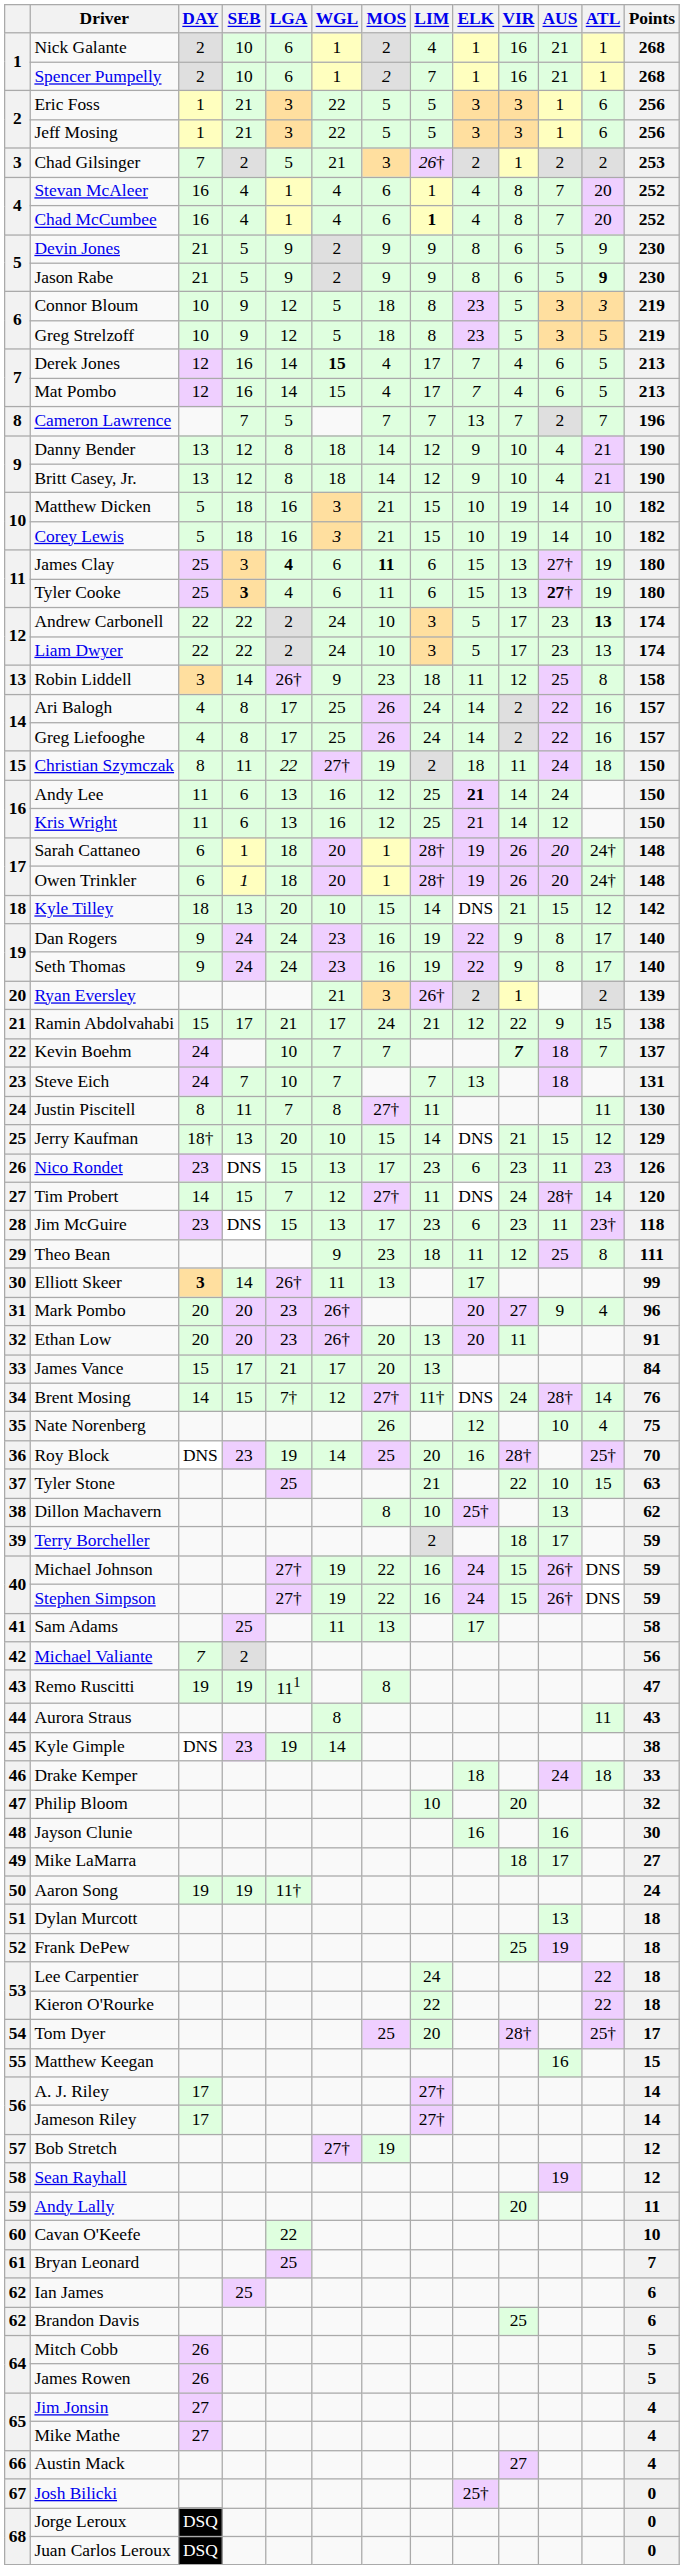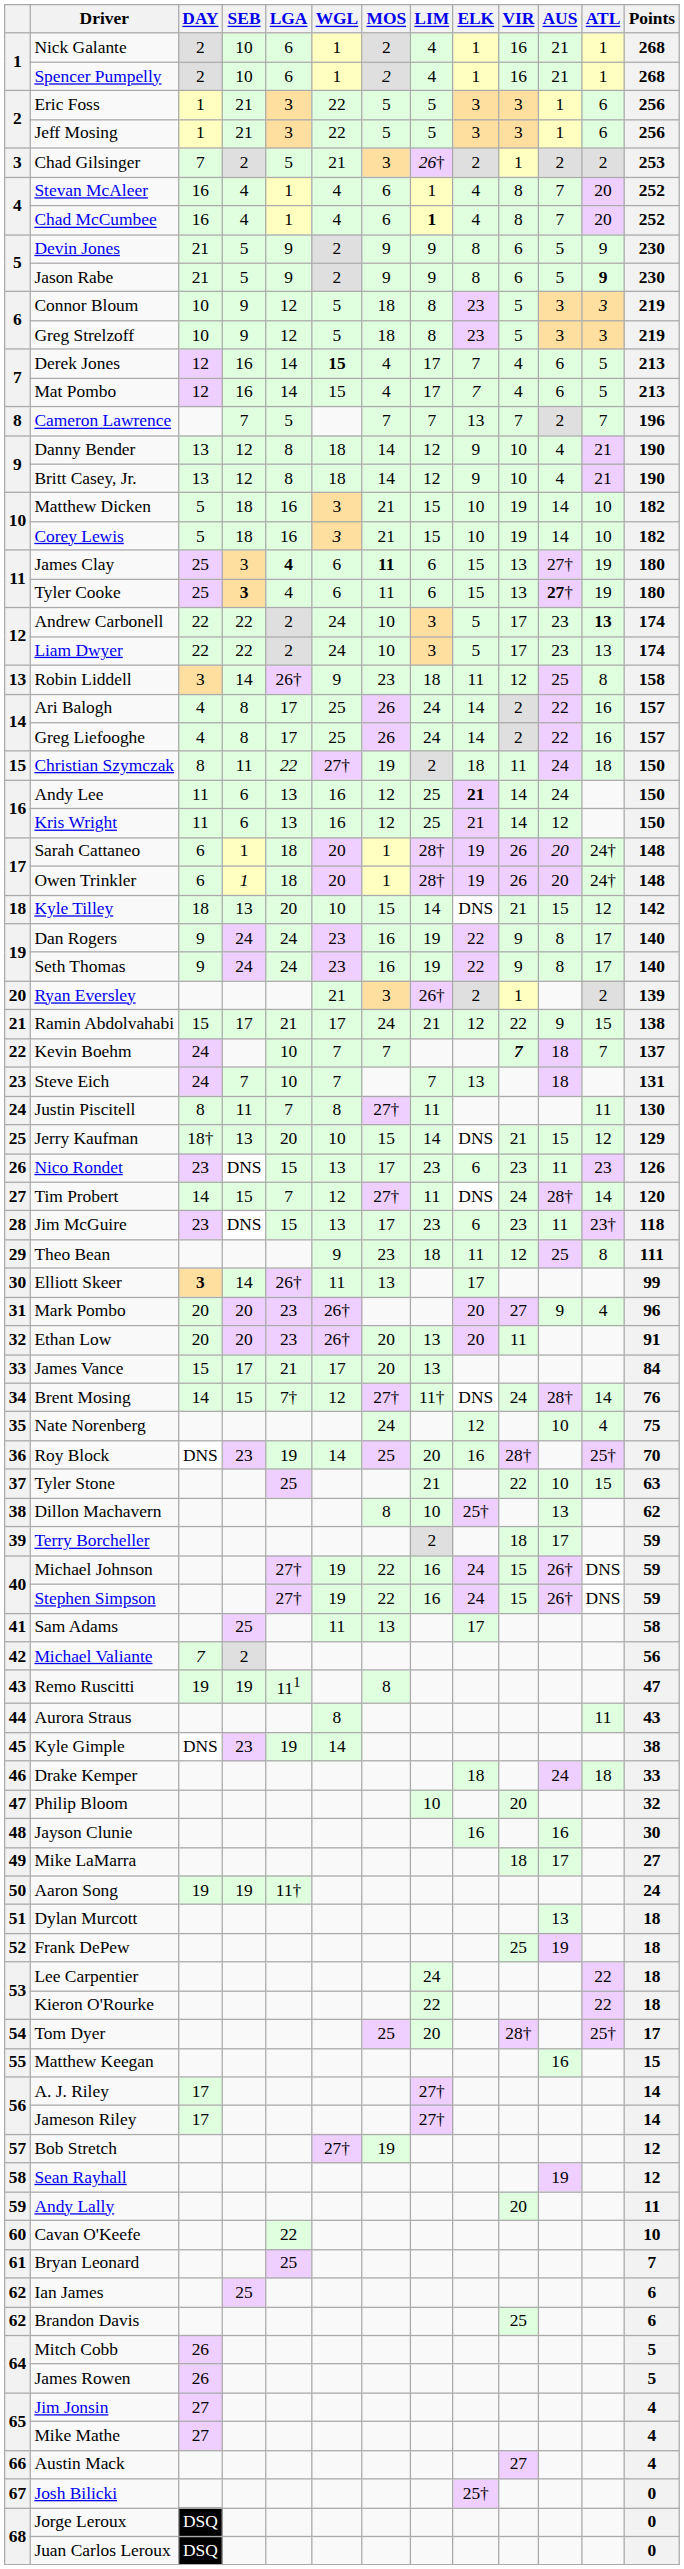Spencer Pumpelly | LIM: 7 -> 4
Greg Strelzoff | ATL: 5 -> 3
Nate Norenberg | MOS: 26 -> 24
